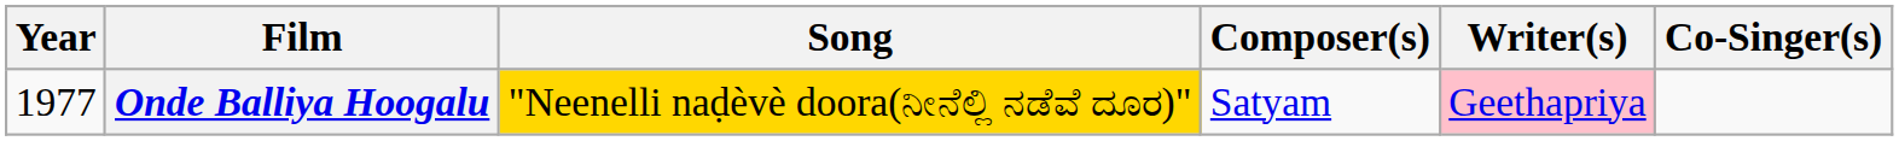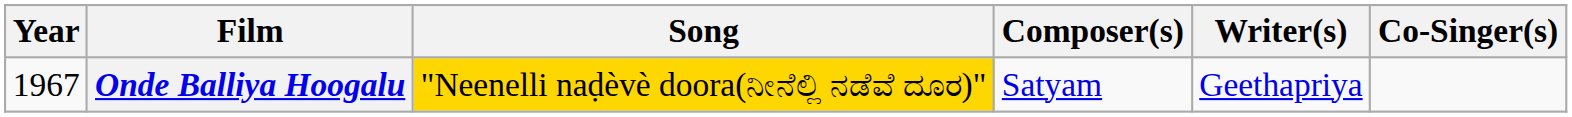Onde Balliya Hoogalu | Year: 1977 -> 1967
Onde Balliya Hoogalu | Writer(s): pink background -> no background
